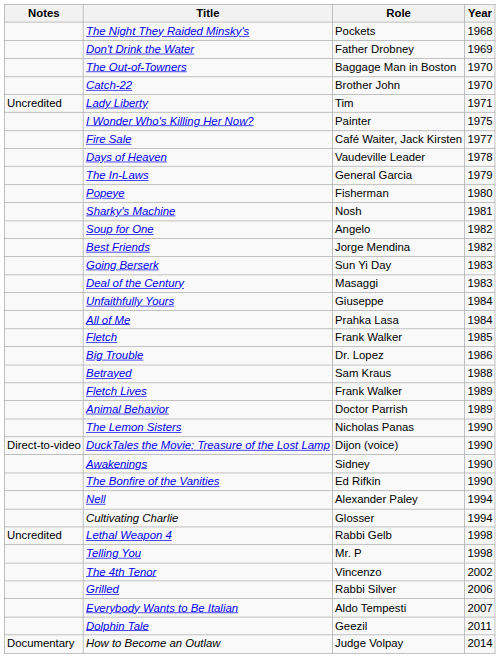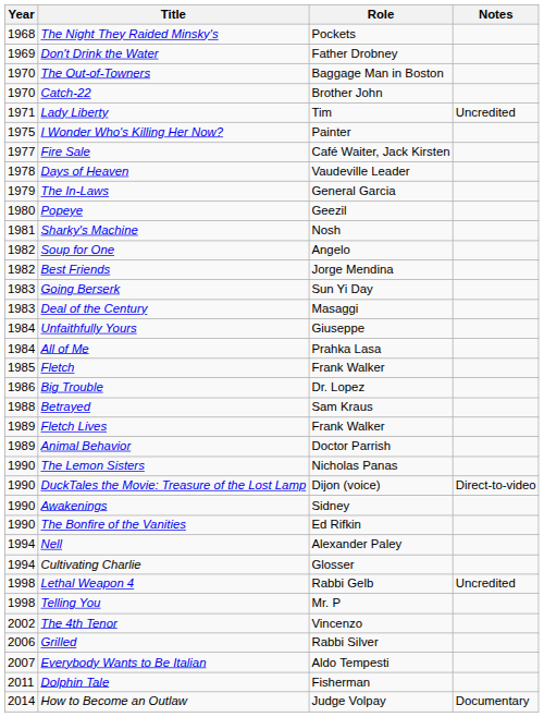columns swapped: Year <-> Notes
Popeye | Role: Fisherman -> Geezil
Dolphin Tale | Role: Geezil -> Fisherman
